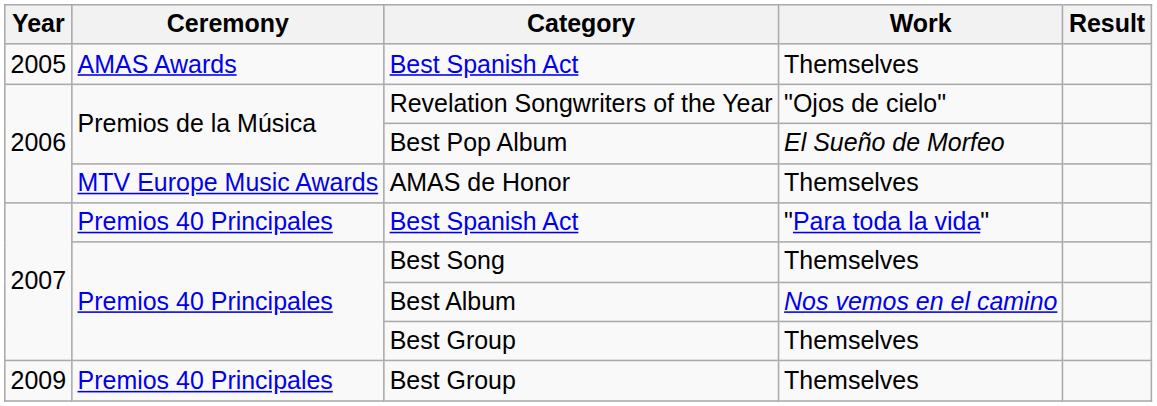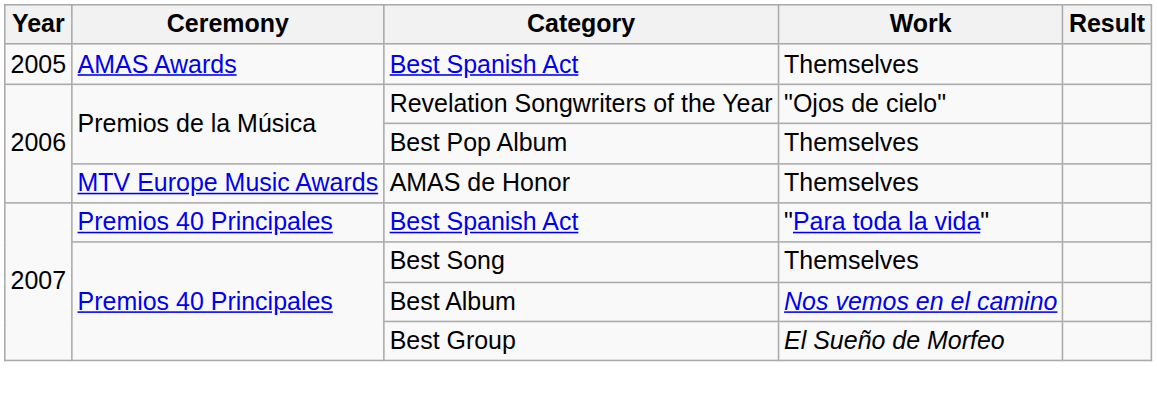Best Pop Album | Work: El Sueño de Morfeo -> Themselves
2007 / Best Group | Work: Themselves -> El Sueño de Morfeo
- row: 2009 | Premios 40 Principales | Best Group | Themselves
